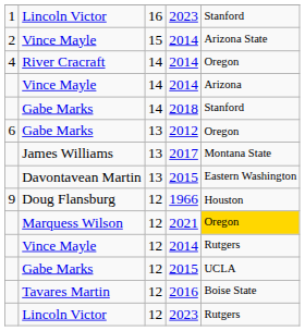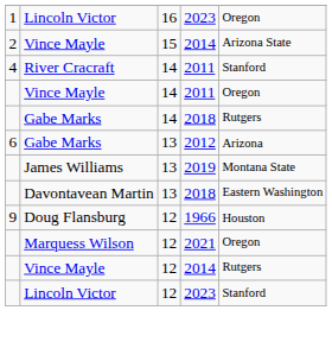Lincoln Victor / 16 | column 5: Stanford -> Oregon
River Cracraft | column 4: 2014 -> 2011
River Cracraft | column 5: Oregon -> Stanford
Vince Mayle / 14 | column 4: 2014 -> 2011
Vince Mayle / 14 | column 5: Arizona -> Oregon
Gabe Marks / 14 | column 5: Stanford -> Rutgers
Gabe Marks / 13 | column 5: Oregon -> Arizona
James Williams | column 4: 2017 -> 2019
Davontavean Martin | column 4: 2015 -> 2018
Marquess Wilson | column 5: gold background -> no background
- row: Gabe Marks | 12 | 2015 | UCLA
- row: Tavares Martin | 12 | 2016 | Boise State
Lincoln Victor / 12 | column 5: Rutgers -> Stanford
